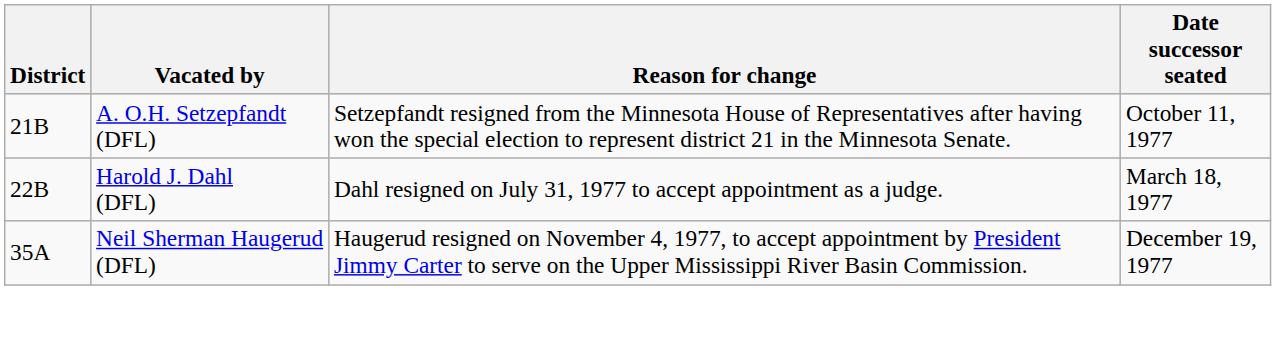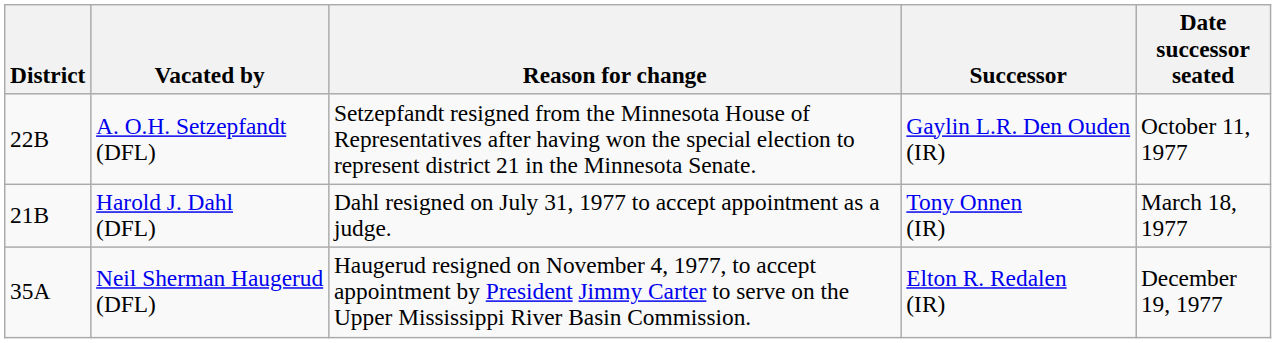+ column: Successor | Gaylin L.R. Den Ouden (IR) | Tony Onnen (IR) | Elton R. Redalen (IR)
A. O.H. Setzepfandt (DFL) | District: 21B -> 22B
Harold J. Dahl (DFL) | District: 22B -> 21B
